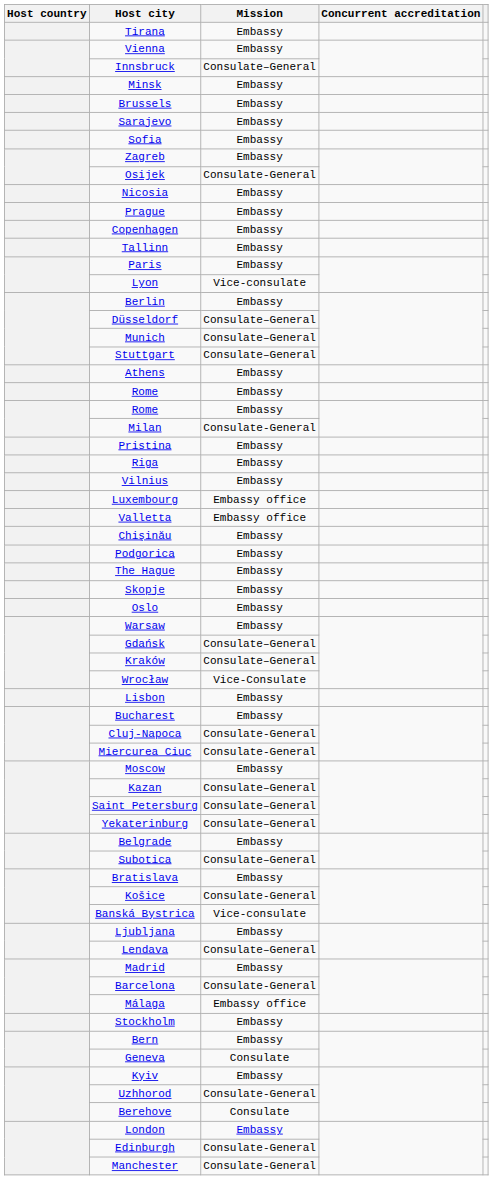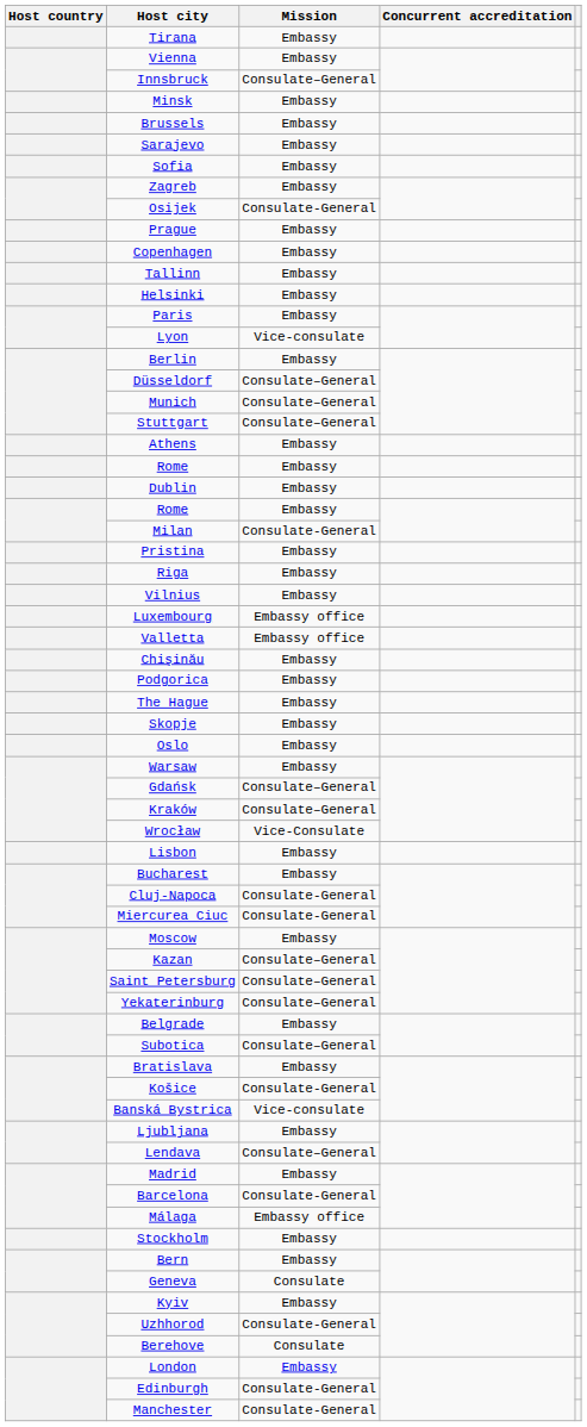- row: Nicosia | Embassy
+ row: Helsinki | Embassy
+ row: Dublin | Embassy
